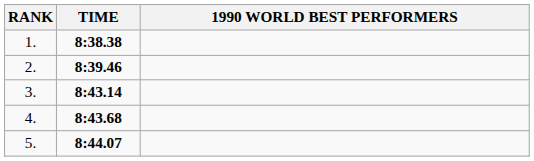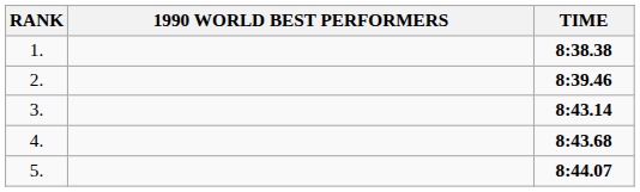columns swapped: 1990 WORLD BEST PERFORMERS <-> TIME
